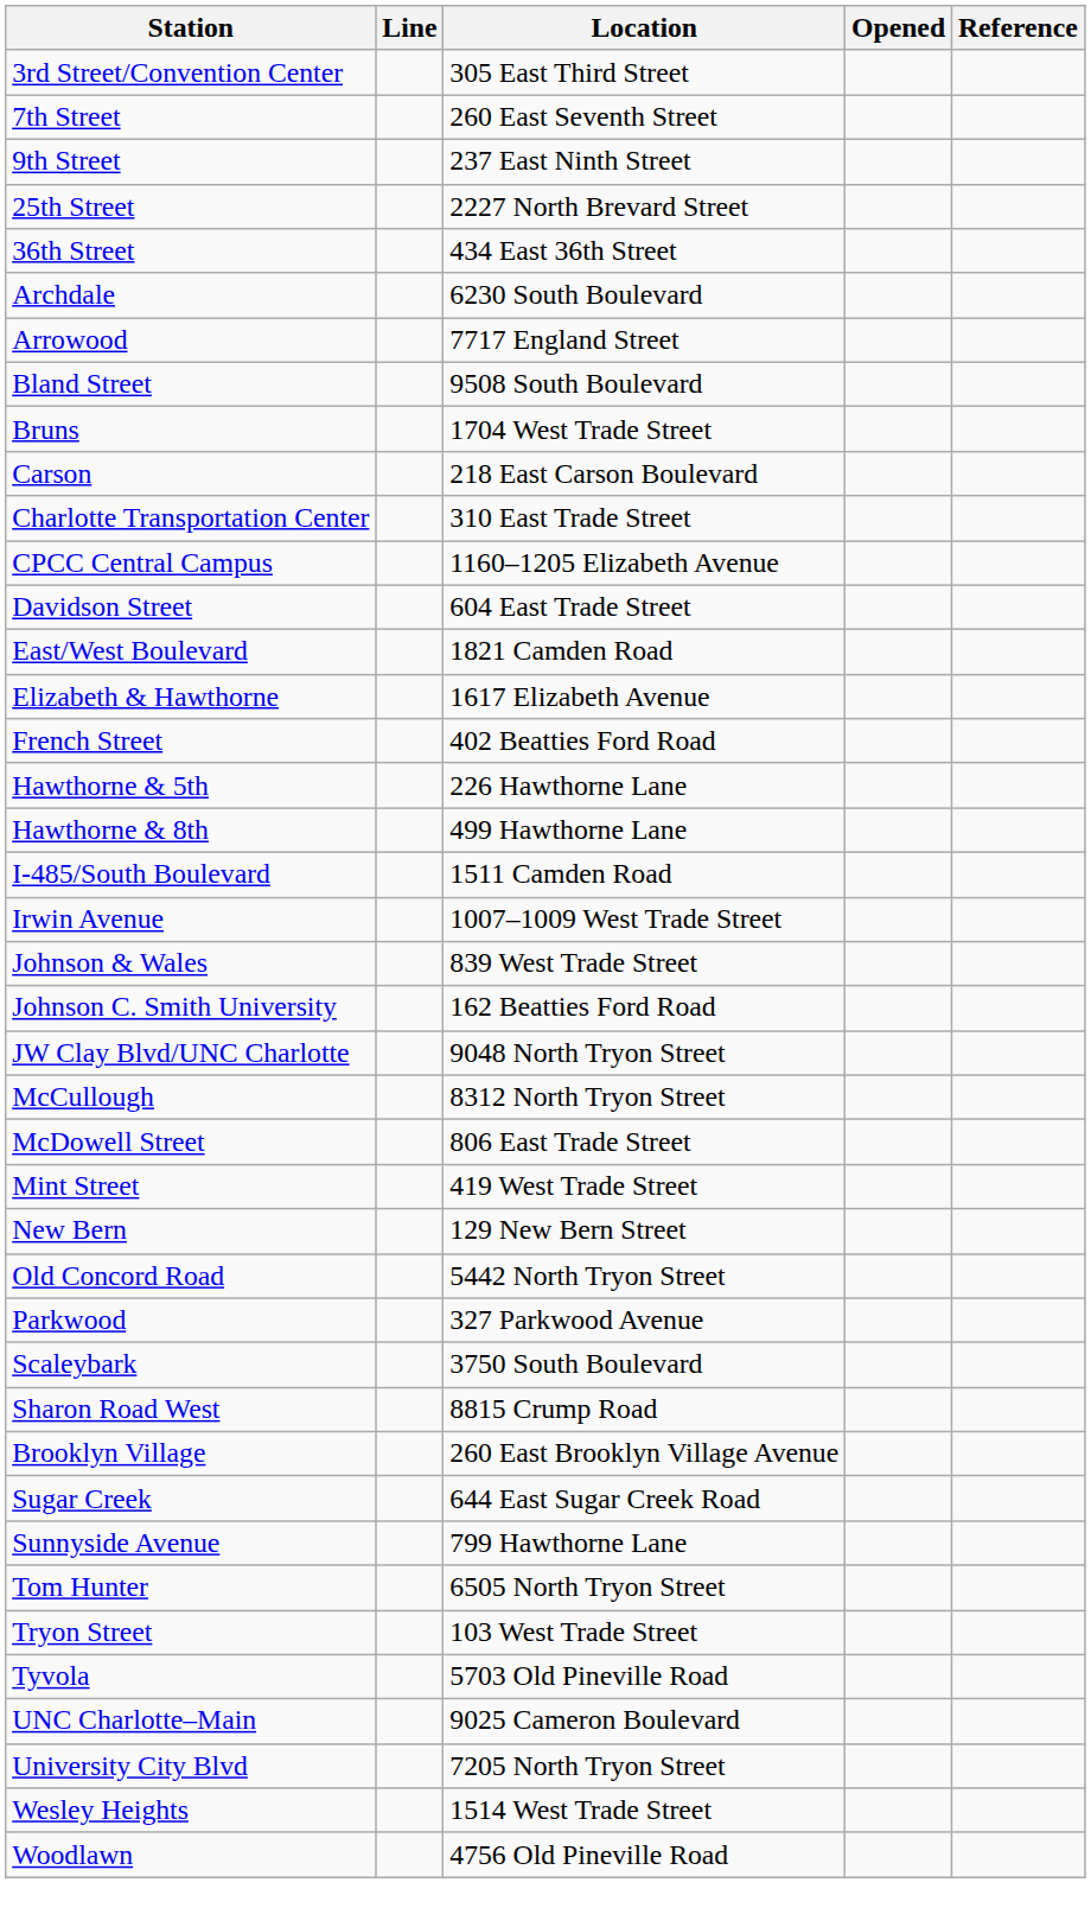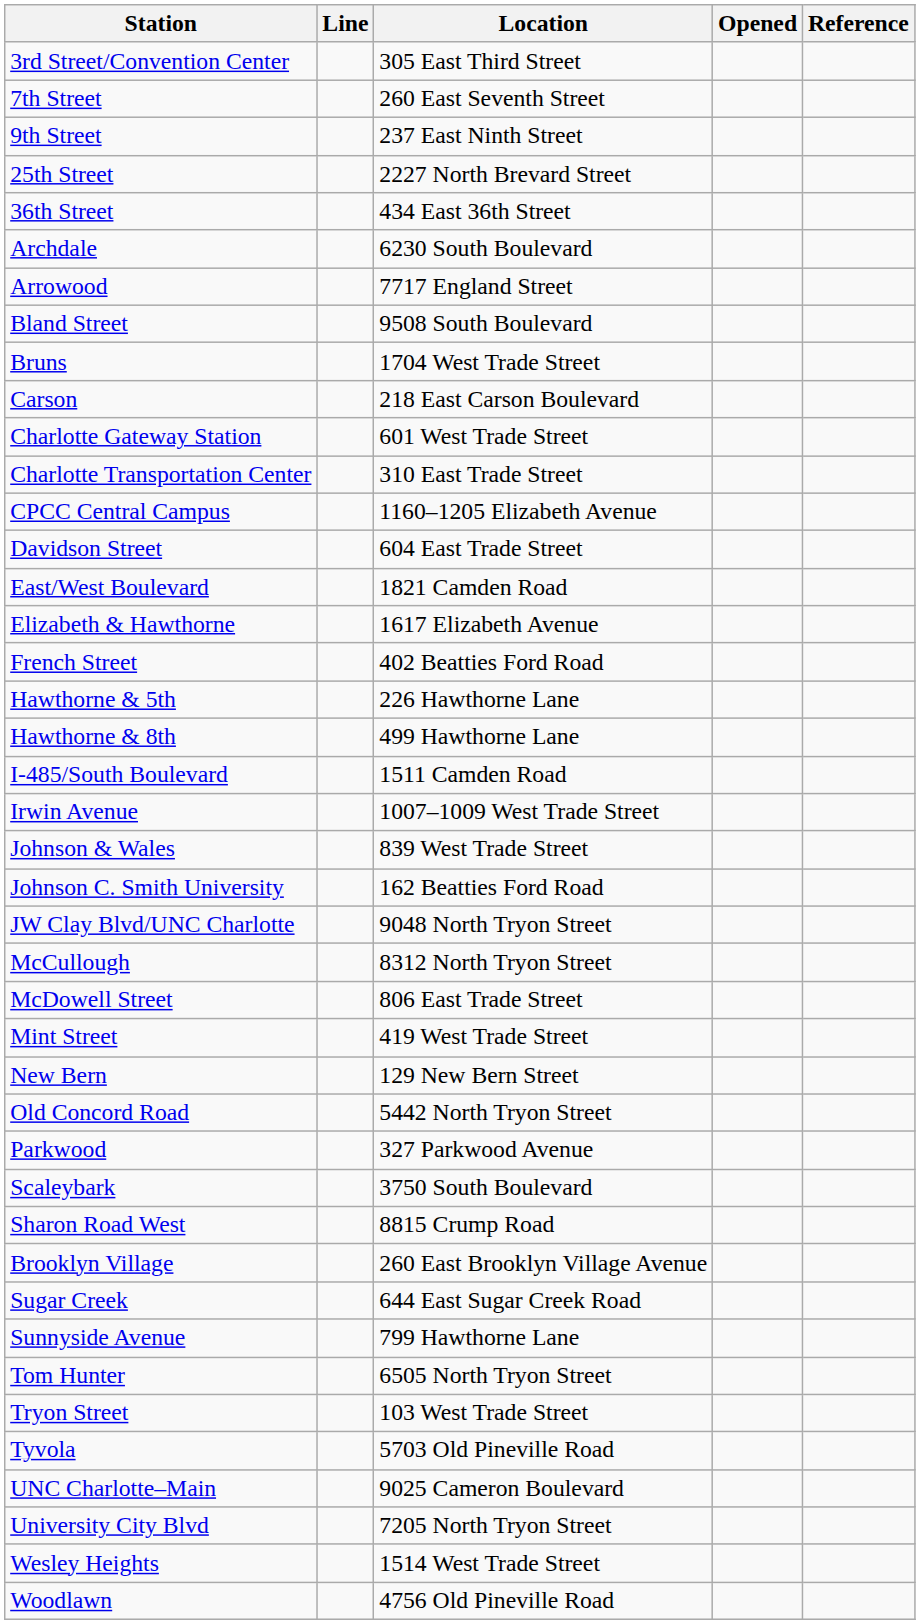+ row: Charlotte Gateway Station | 601 West Trade Street
